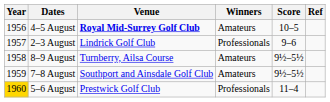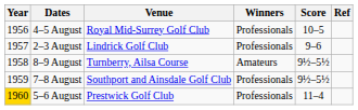4–5 August | Venue: bold -> normal
4–5 August | Winners: Amateurs -> Professionals
7–8 August | Winners: Amateurs -> Professionals
